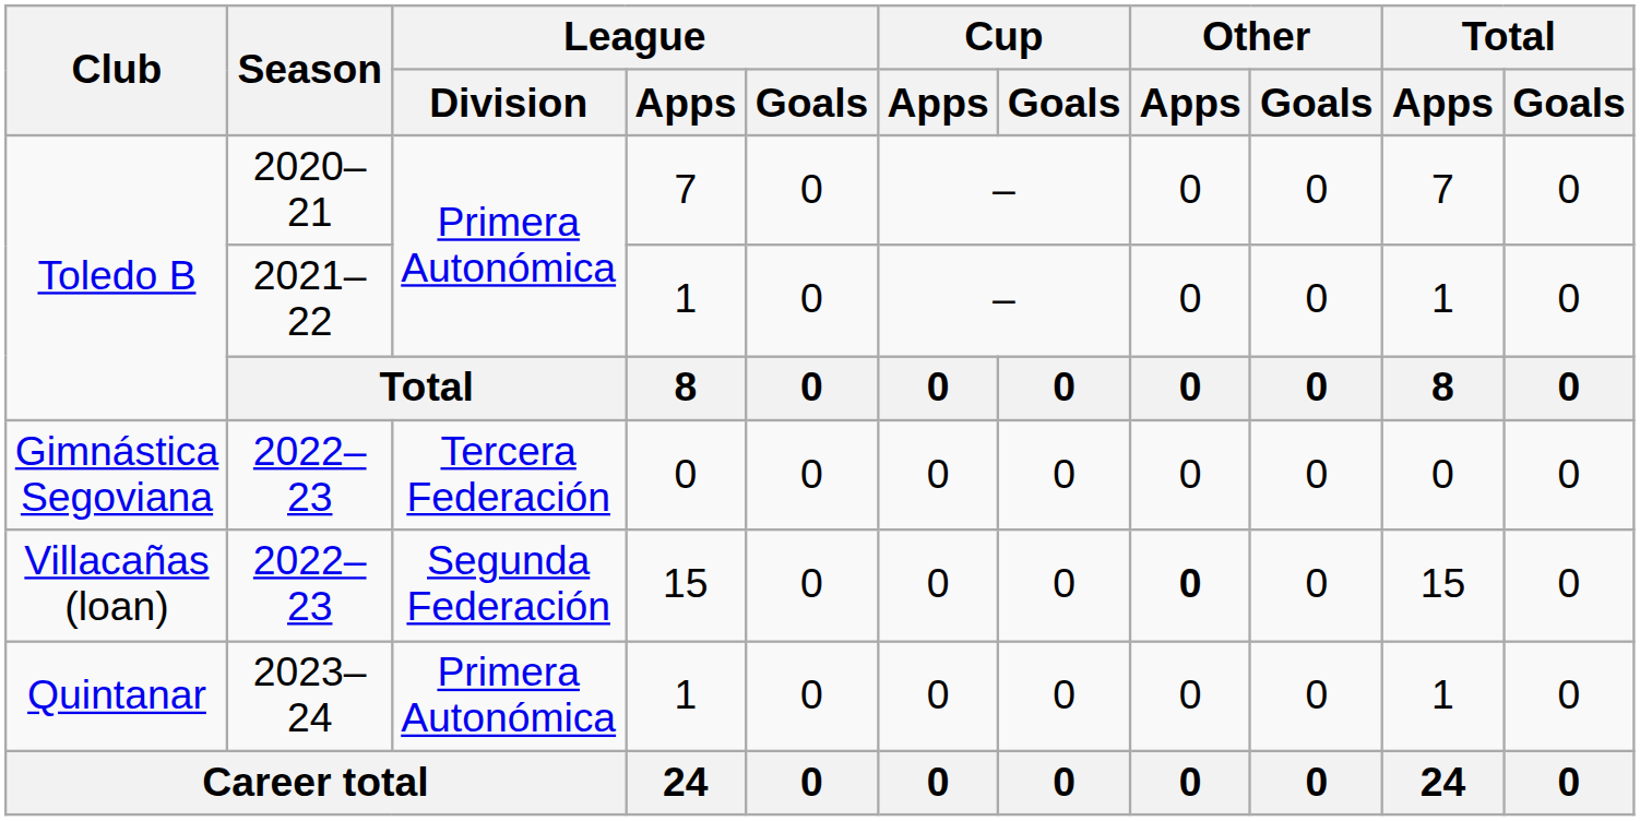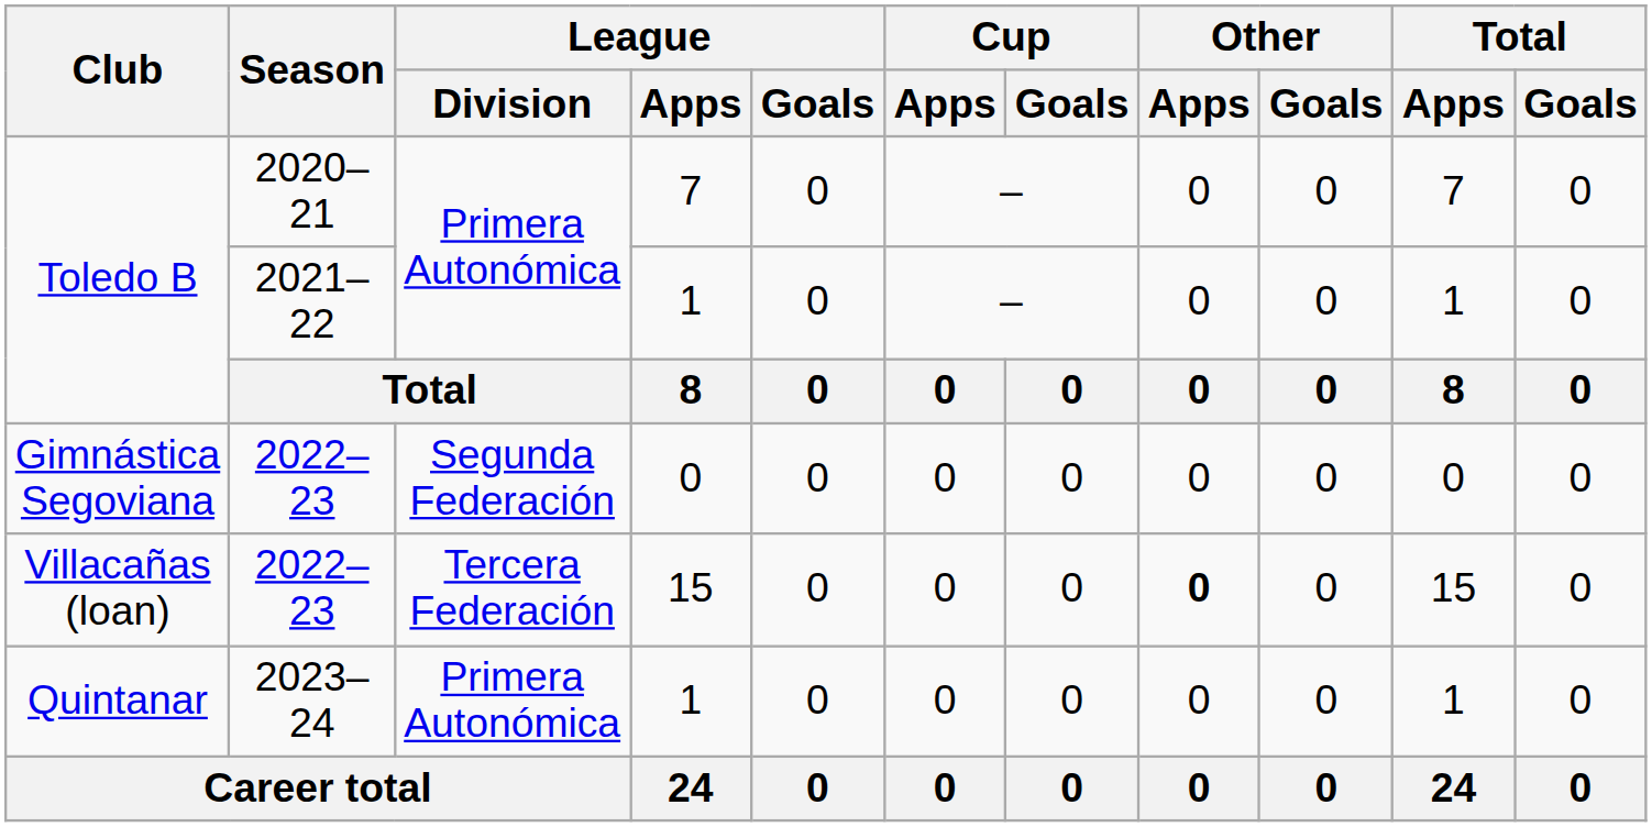Gimnástica Segoviana | League / Division: Tercera Federación -> Segunda Federación
Villacañas (loan) | League / Division: Segunda Federación -> Tercera Federación
